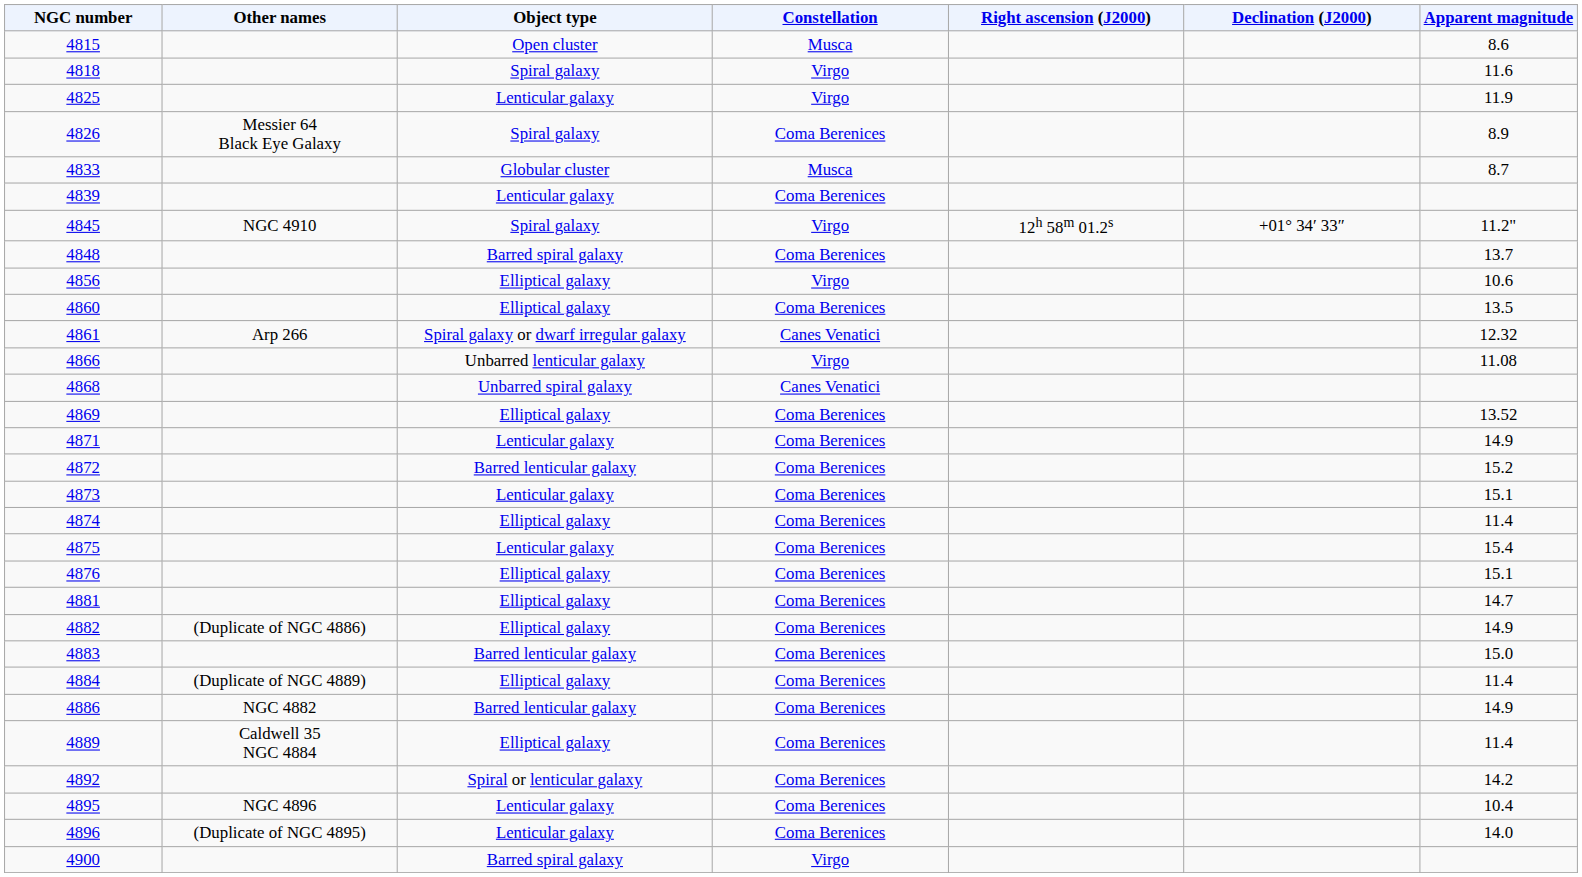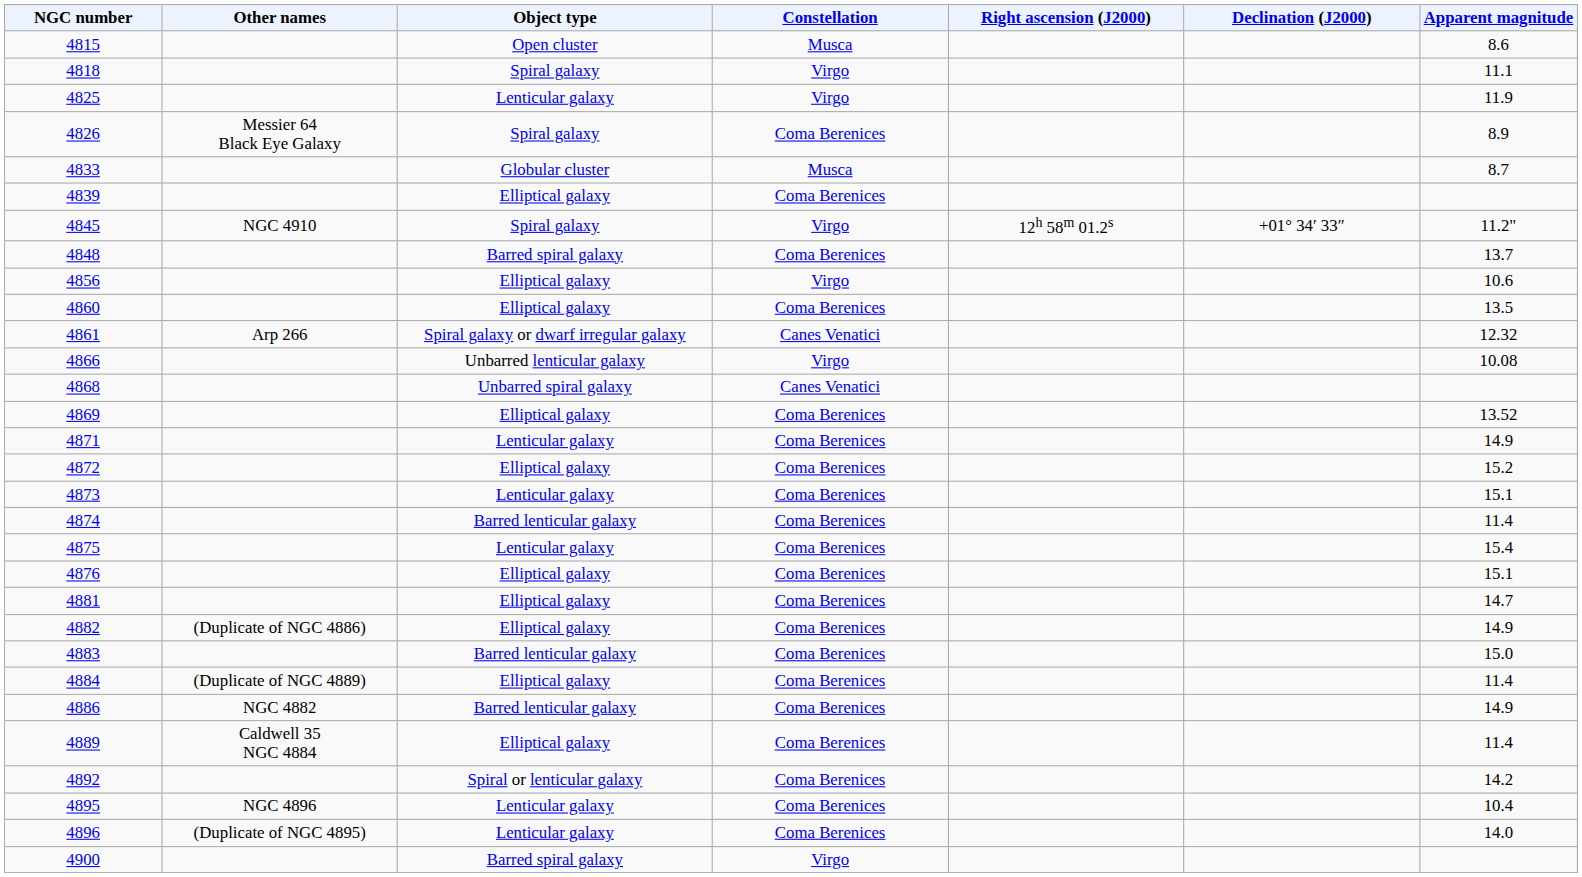4818 | Apparent magnitude: 11.6 -> 11.1
4839 | Object type: Lenticular galaxy -> Elliptical galaxy
4866 | Apparent magnitude: 11.08 -> 10.08
4872 | Object type: Barred lenticular galaxy -> Elliptical galaxy
4874 | Object type: Elliptical galaxy -> Barred lenticular galaxy
